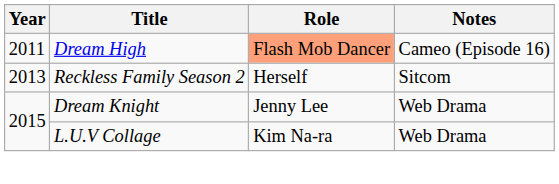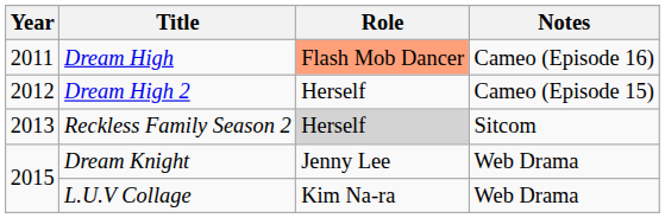+ row: 2012 | Dream High 2 | Herself | Cameo (Episode 15)
Reckless Family Season 2 | Role: no background -> lightgrey background
